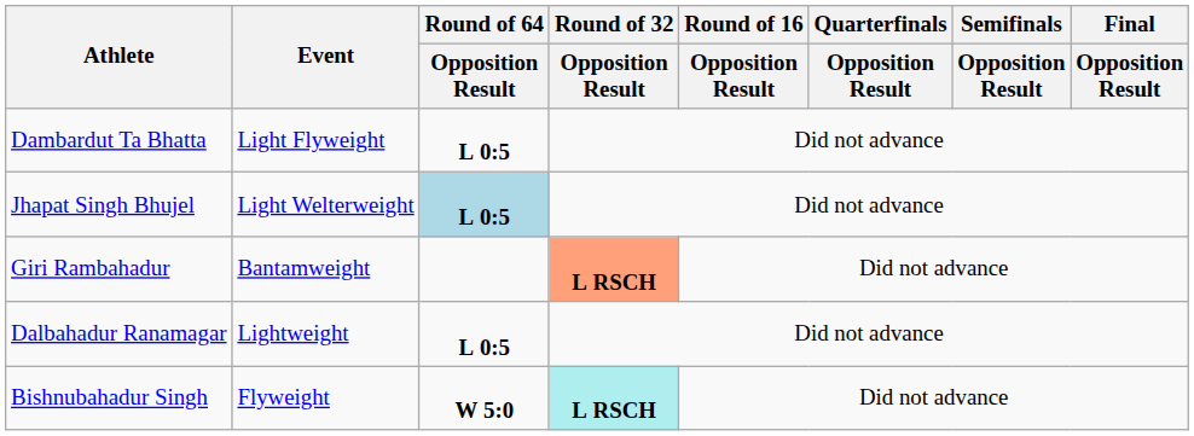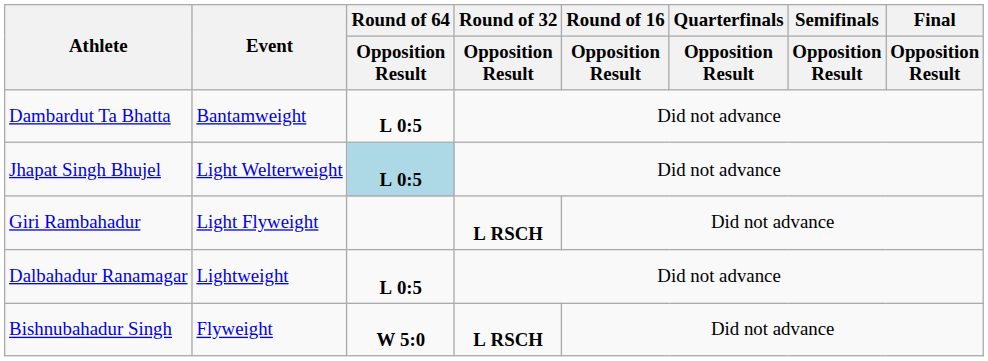Dambardut Ta Bhatta | Event: Light Flyweight -> Bantamweight
Giri Rambahadur | Event: Bantamweight -> Light Flyweight
Giri Rambahadur | Round of 32 / Opposition Result: lightsalmon background -> no background
Bishnubahadur Singh | Round of 32 / Opposition Result: paleturquoise background -> no background
